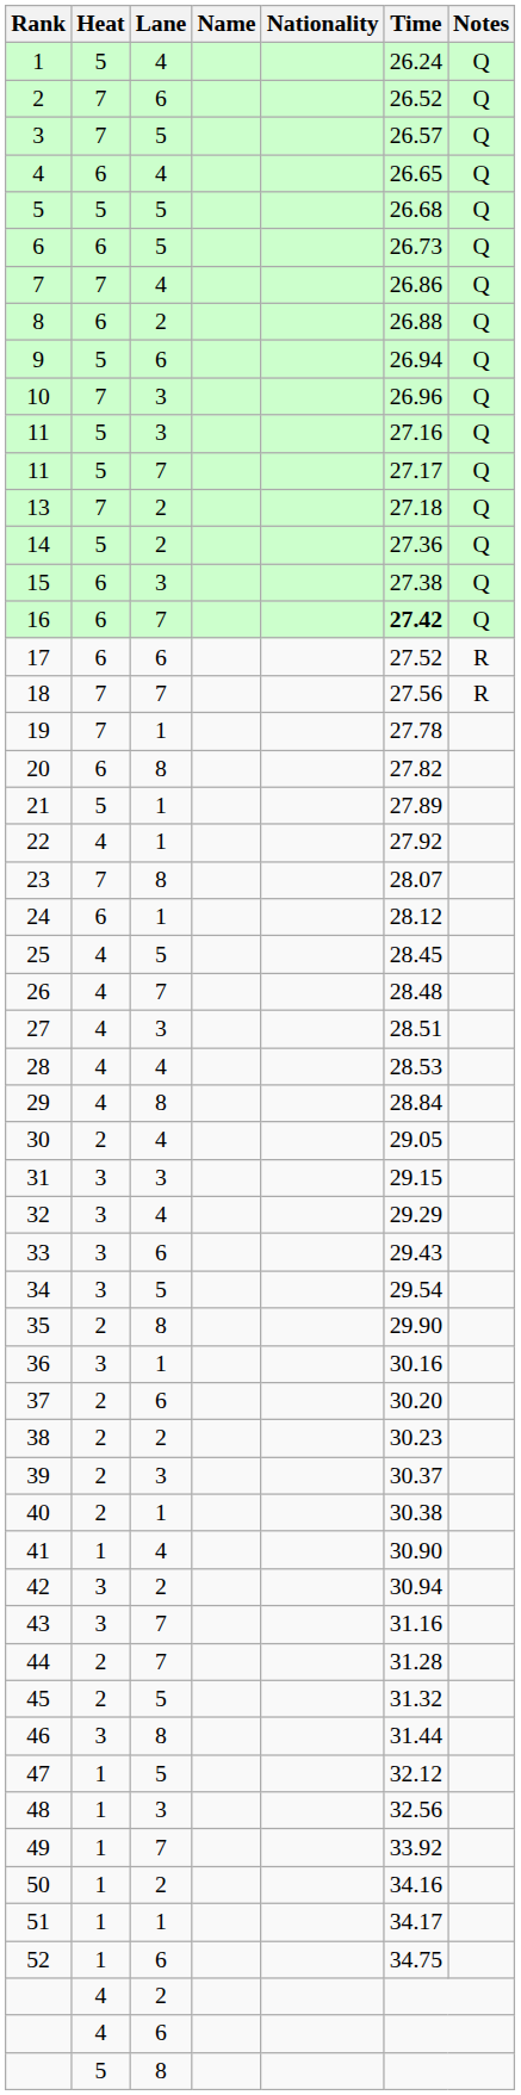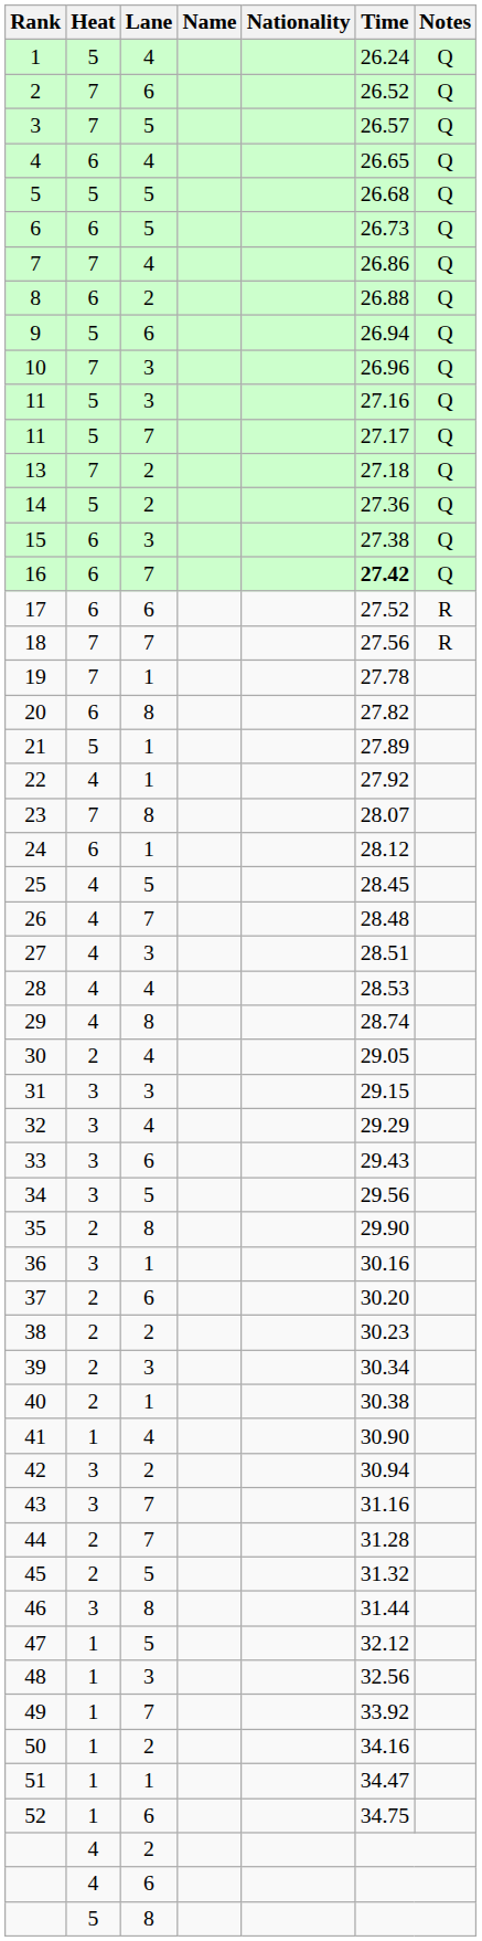29 | Time: 28.84 -> 28.74
34 | Time: 29.54 -> 29.56
39 | Time: 30.37 -> 30.34
51 | Time: 34.17 -> 34.47
